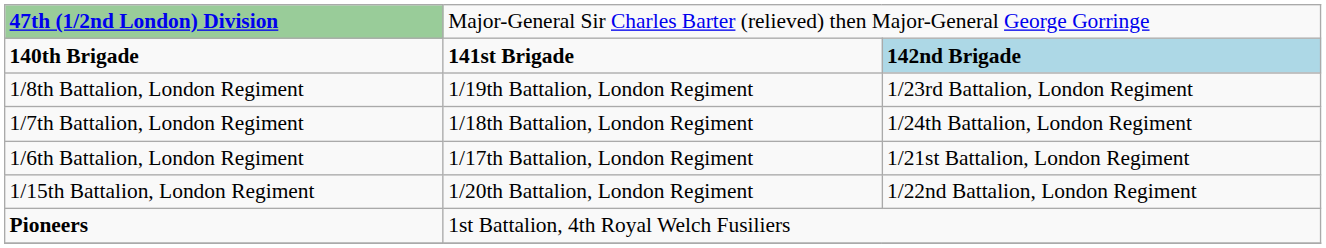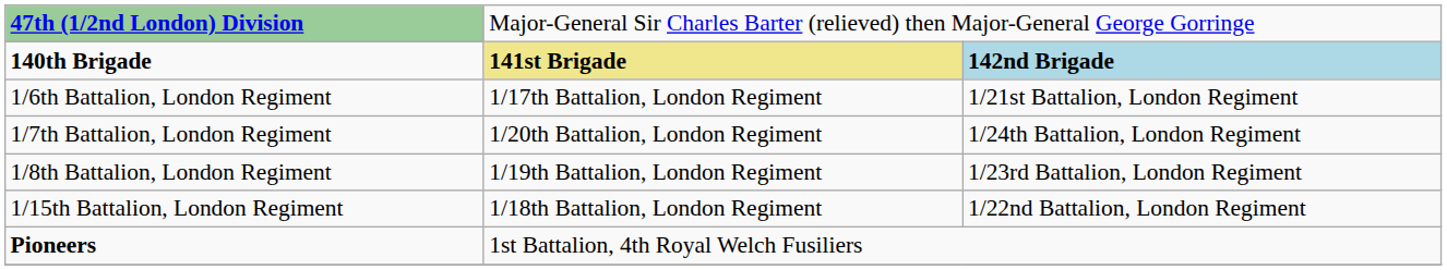140th Brigade | column 2: no background -> khaki background
rows swapped: 1/6th Battalion, London Regiment <-> 1/8th Battalion, London Regiment
1/7th Battalion, London Regiment | column 2: 1/18th Battalion, London Regiment -> 1/20th Battalion, London Regiment
1/15th Battalion, London Regiment | column 2: 1/20th Battalion, London Regiment -> 1/18th Battalion, London Regiment
